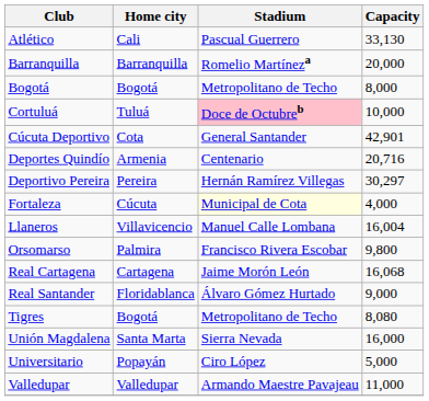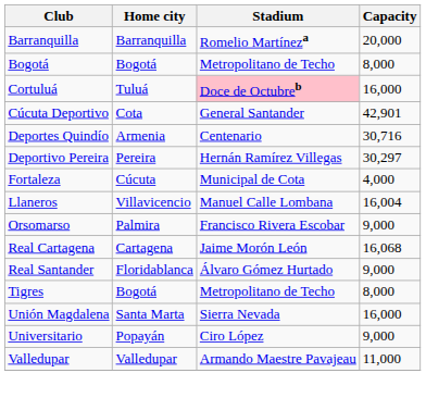- row: Atlético | Cali | Pascual Guerrero | 33,130
Cortuluá | Capacity: 10,000 -> 16,000
Deportes Quindío | Capacity: 20,716 -> 30,716
Fortaleza | Stadium: lightyellow background -> no background
Orsomarso | Capacity: 9,800 -> 9,000
Tigres | Capacity: 8,080 -> 8,000
Universitario | Capacity: 5,000 -> 9,000
